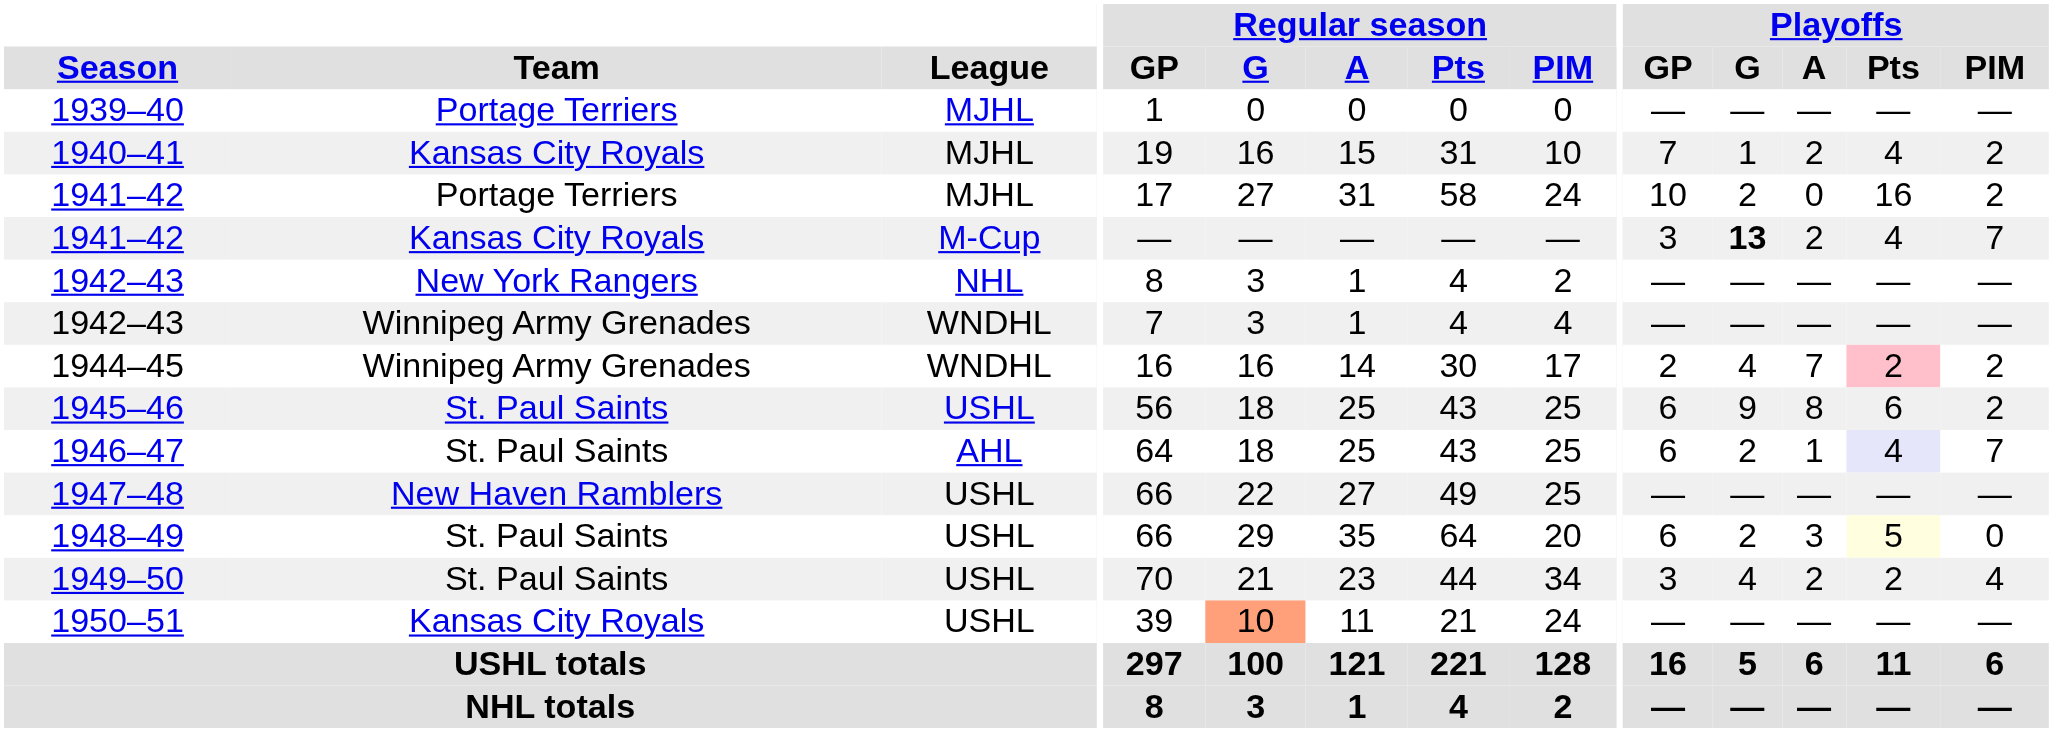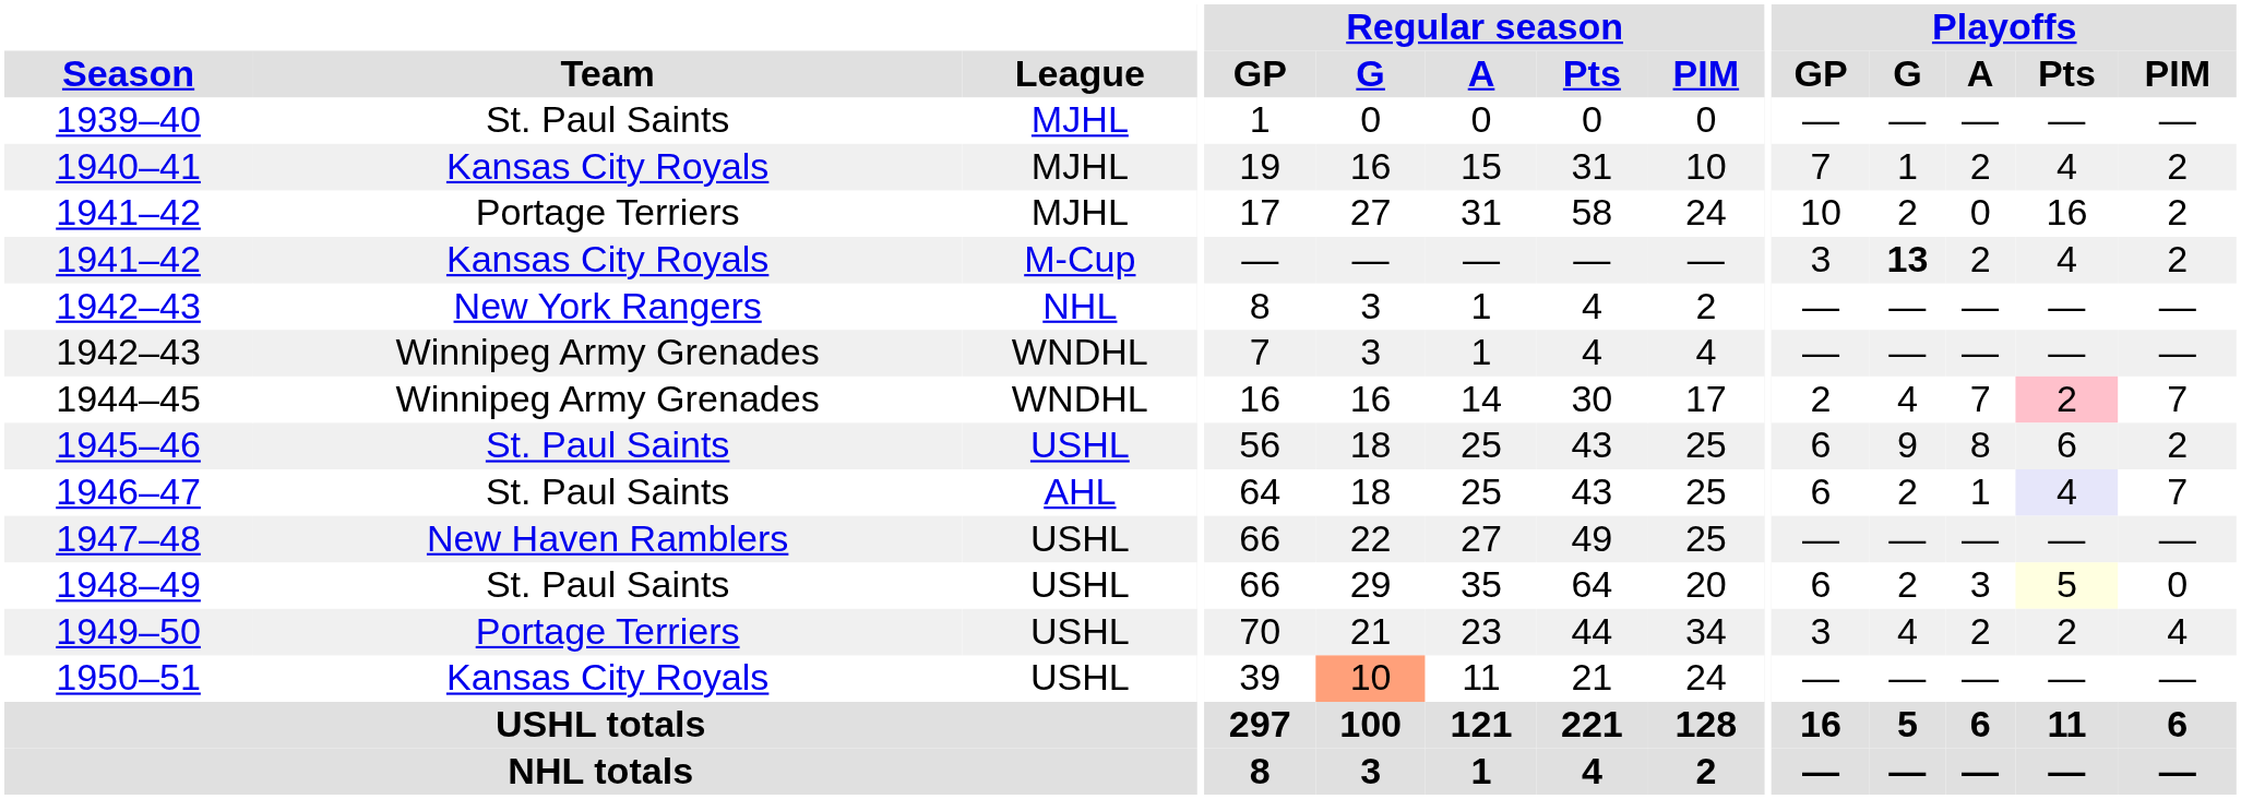1939–40 | Team: Portage Terriers -> St. Paul Saints
1941–42 / M-Cup | Playoffs / PIM: 7 -> 2
1944–45 | Playoffs / PIM: 2 -> 7
1949–50 | Team: St. Paul Saints -> Portage Terriers
